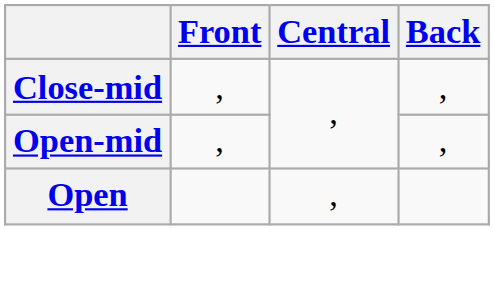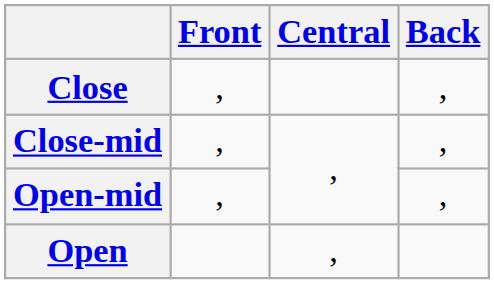+ row: Close | , | ,
